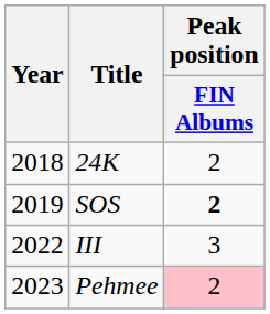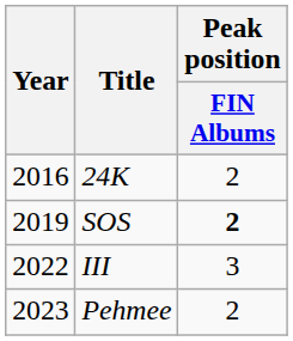24K | Year: 2018 -> 2016
Pehmee | Peak position / FIN Albums: pink background -> no background
